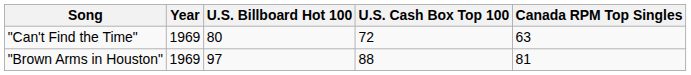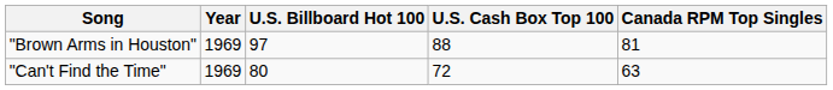rows swapped: "Can't Find the Time" <-> "Brown Arms in Houston"
